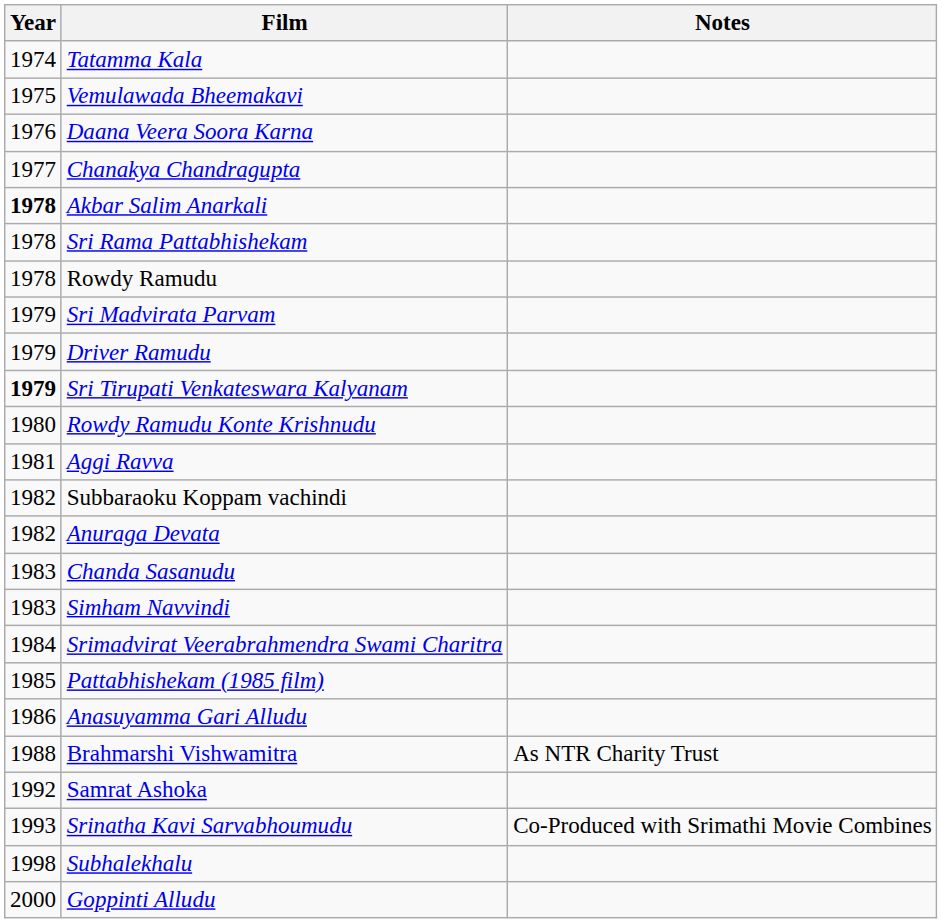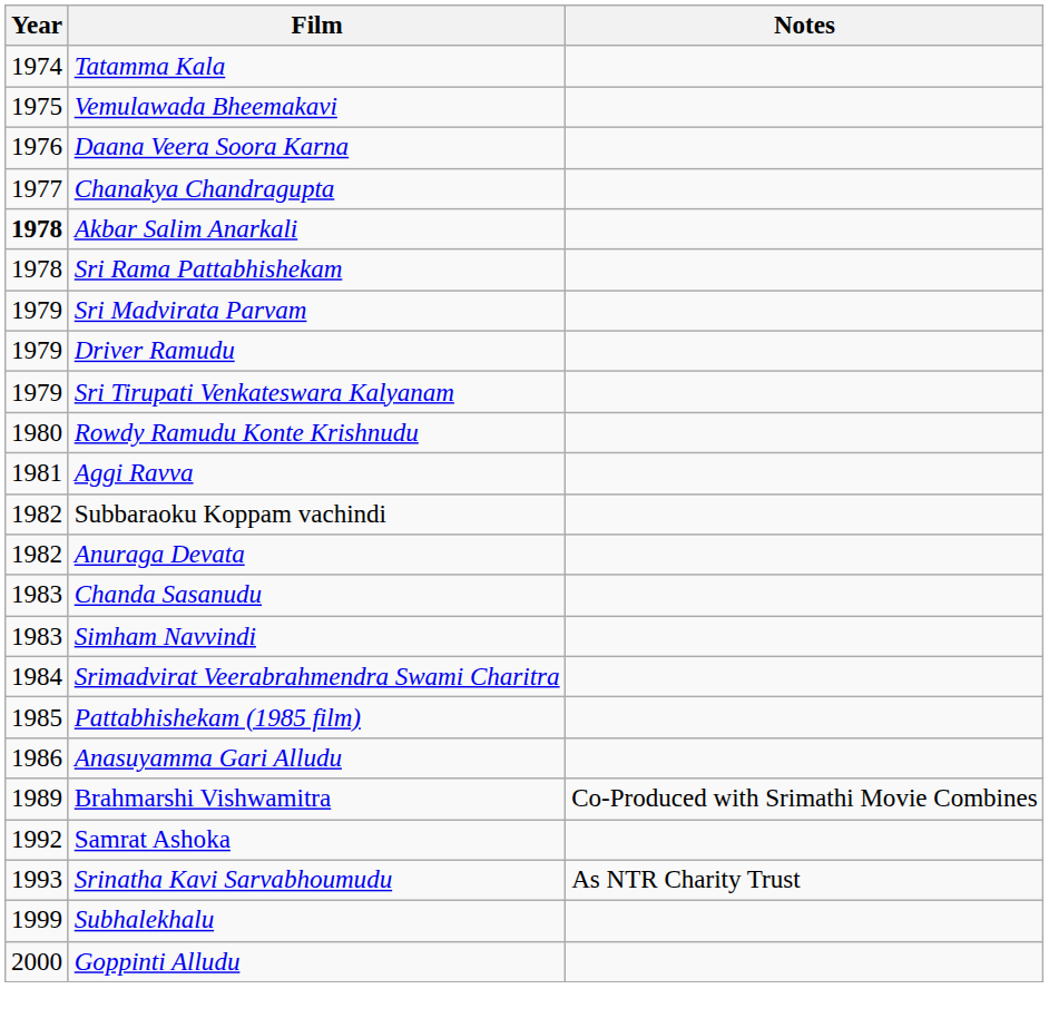- row: 1978 | Rowdy Ramudu
Sri Tirupati Venkateswara Kalyanam | Year: bold -> normal
Brahmarshi Vishwamitra | Year: 1988 -> 1989
Brahmarshi Vishwamitra | Notes: As NTR Charity Trust -> Co-Produced with Srimathi Movie Combines
Srinatha Kavi Sarvabhoumudu | Notes: Co-Produced with Srimathi Movie Combines -> As NTR Charity Trust
Subhalekhalu | Year: 1998 -> 1999
